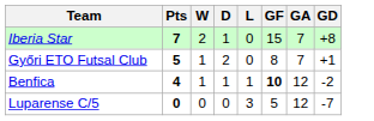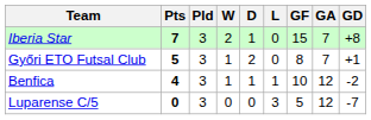+ column: Pld | 3 | 3 | 3 | 3
Benfica | GF: bold -> normal
